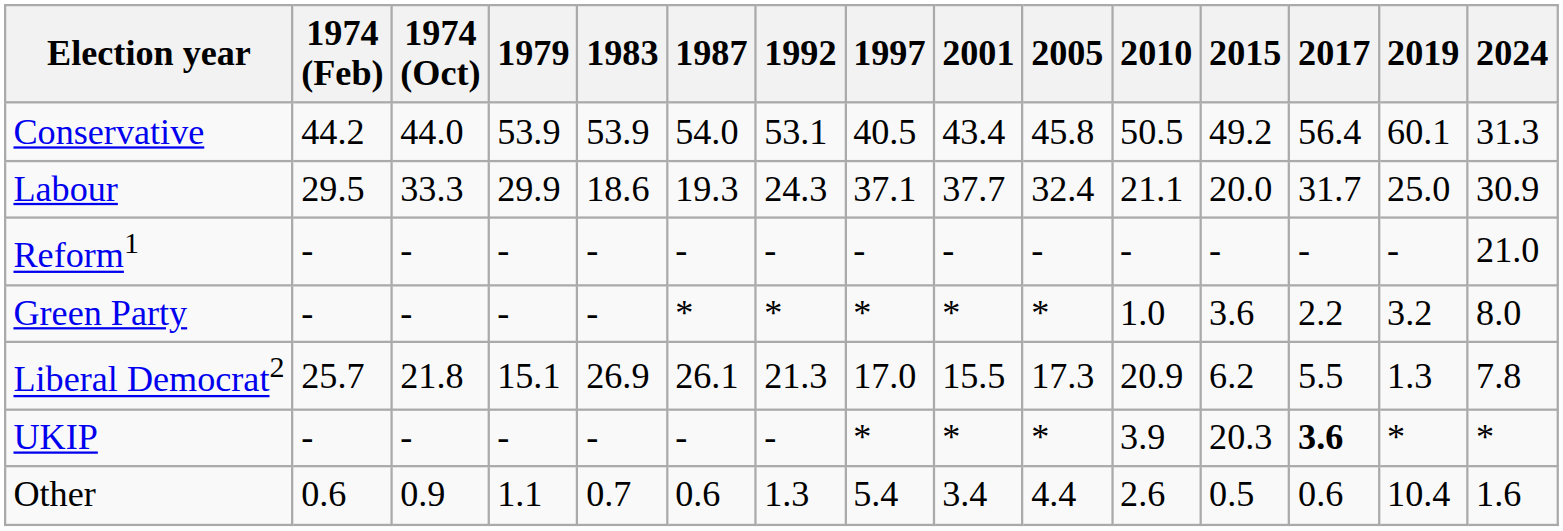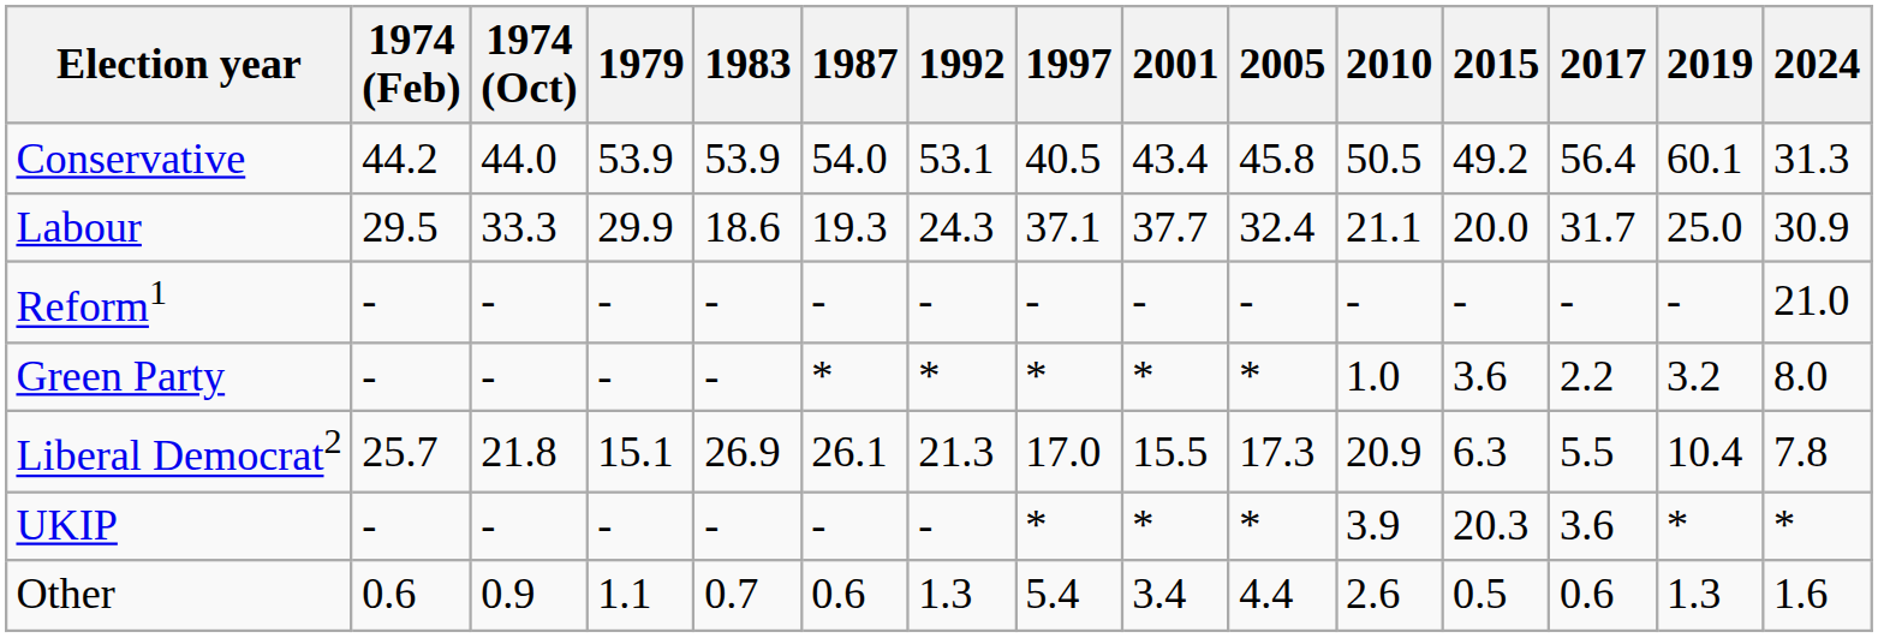Liberal Democrat2 | 2015: 6.2 -> 6.3
Liberal Democrat2 | 2019: 1.3 -> 10.4
UKIP | 2017: bold -> normal
Other | 2019: 10.4 -> 1.3
